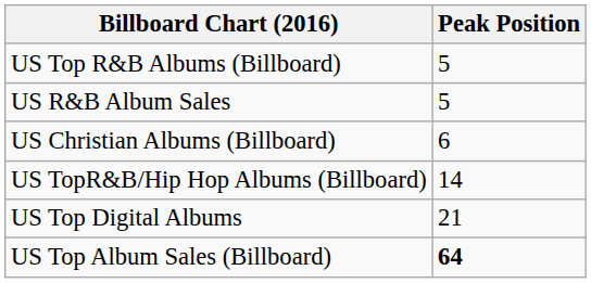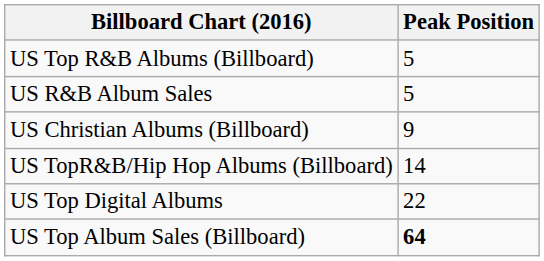US Christian Albums (Billboard) | Peak Position: 6 -> 9
US Top Digital Albums | Peak Position: 21 -> 22
